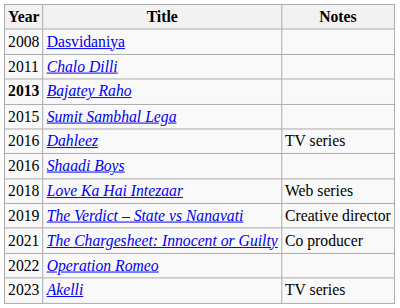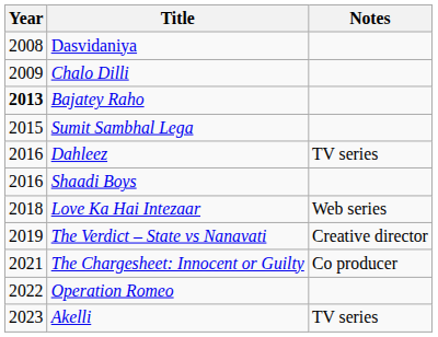Chalo Dilli | Year: 2011 -> 2009
